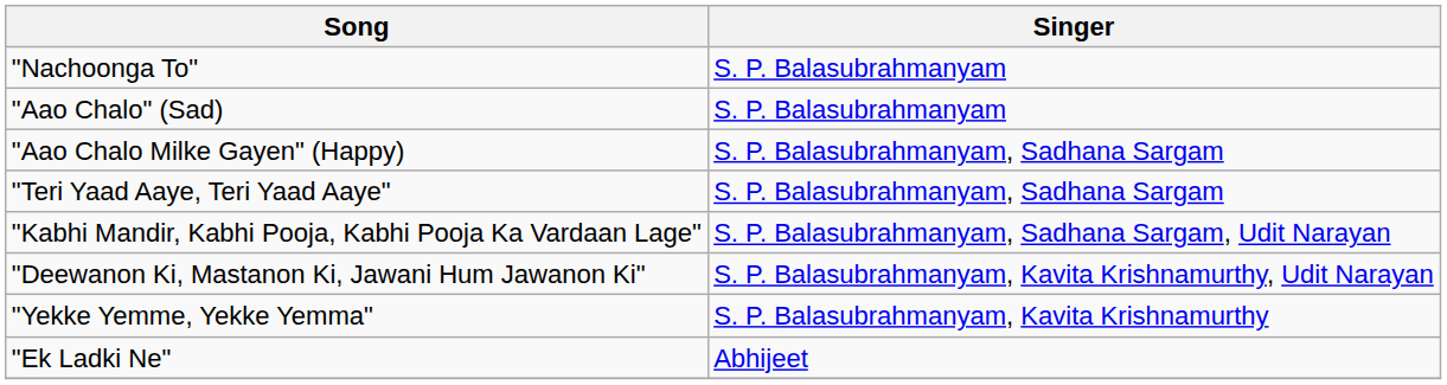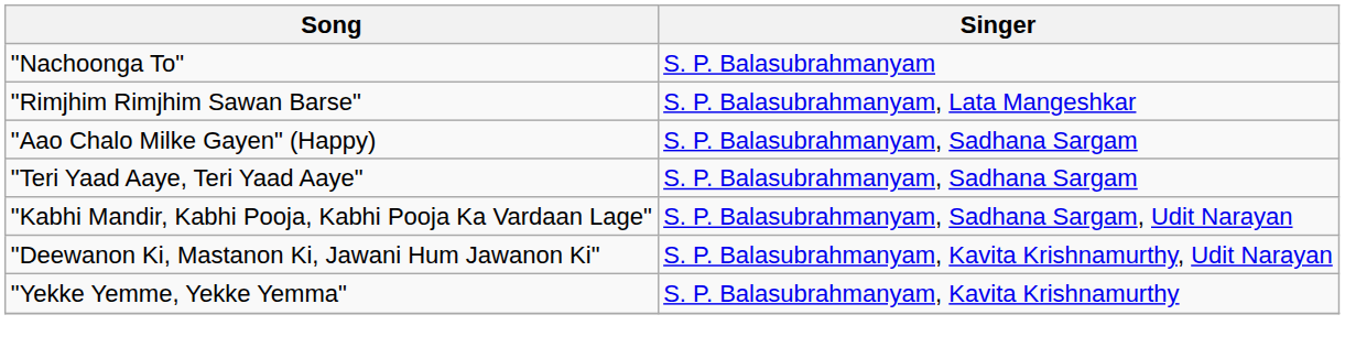- row: "Aao Chalo" (Sad) | S. P. Balasubrahmanyam
+ row: "Rimjhim Rimjhim Sawan Barse" | S. P. Balasubrahmanyam, Lata Mangeshkar
- row: "Ek Ladki Ne" | Abhijeet
